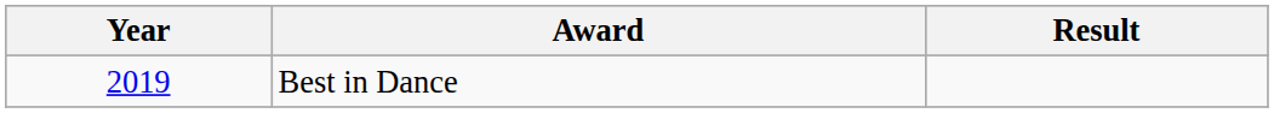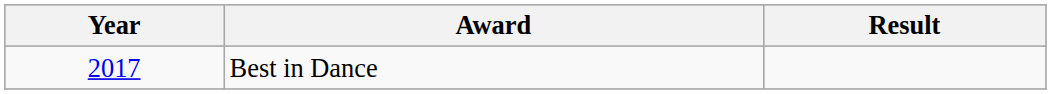Best in Dance | Year: 2019 -> 2017
